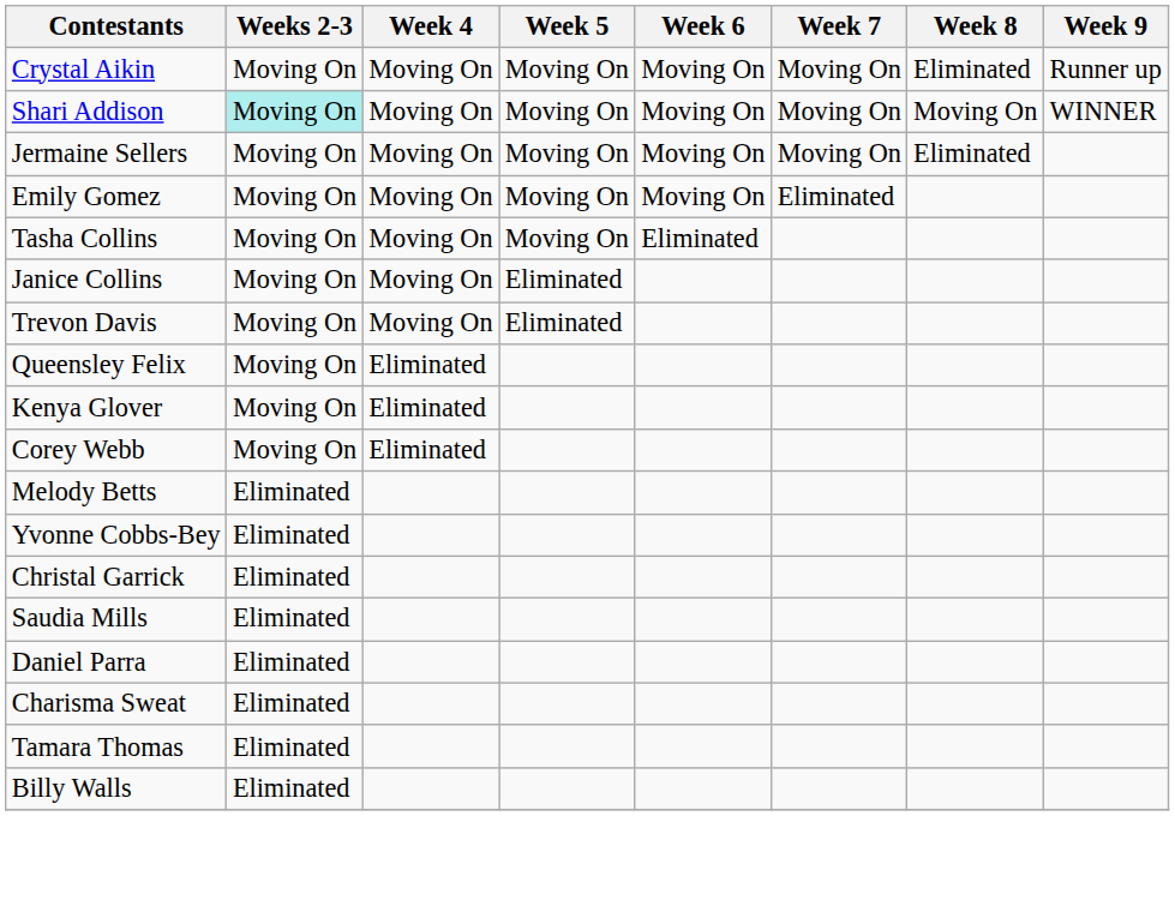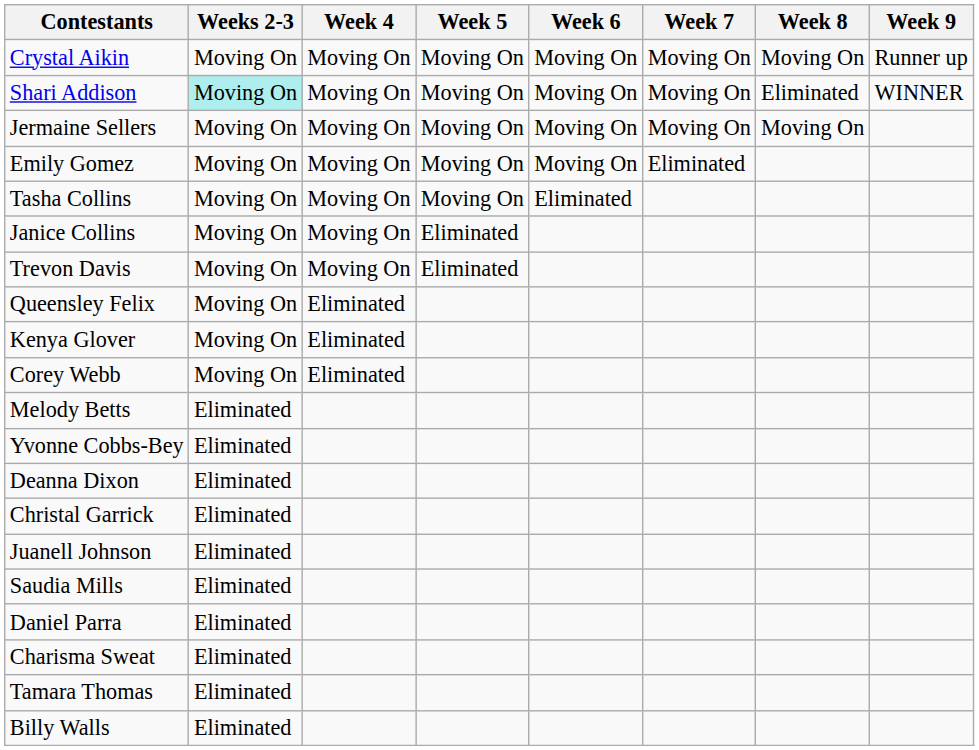Crystal Aikin | Week 8: Eliminated -> Moving On
Shari Addison | Week 8: Moving On -> Eliminated
Jermaine Sellers | Week 8: Eliminated -> Moving On
+ row: Deanna Dixon | Eliminated
+ row: Juanell Johnson | Eliminated
